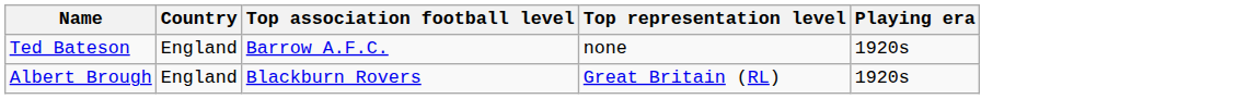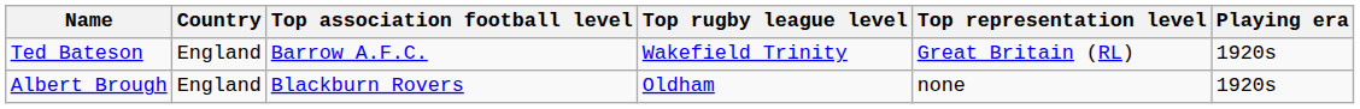+ column: Top rugby league level | Wakefield Trinity | Oldham
Ted Bateson | Top representation level: none -> Great Britain (RL)
Albert Brough | Top representation level: Great Britain (RL) -> none
